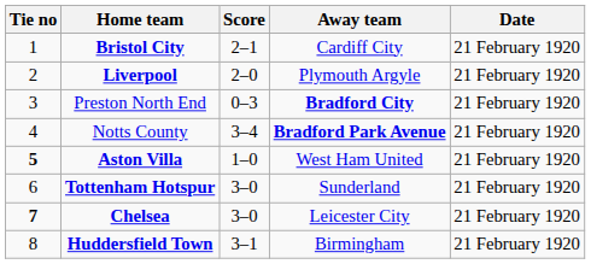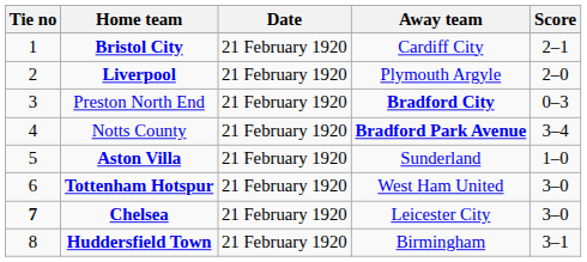columns swapped: Score <-> Date
Aston Villa | Tie no: bold -> normal
Aston Villa | Away team: West Ham United -> Sunderland
Tottenham Hotspur | Away team: Sunderland -> West Ham United
